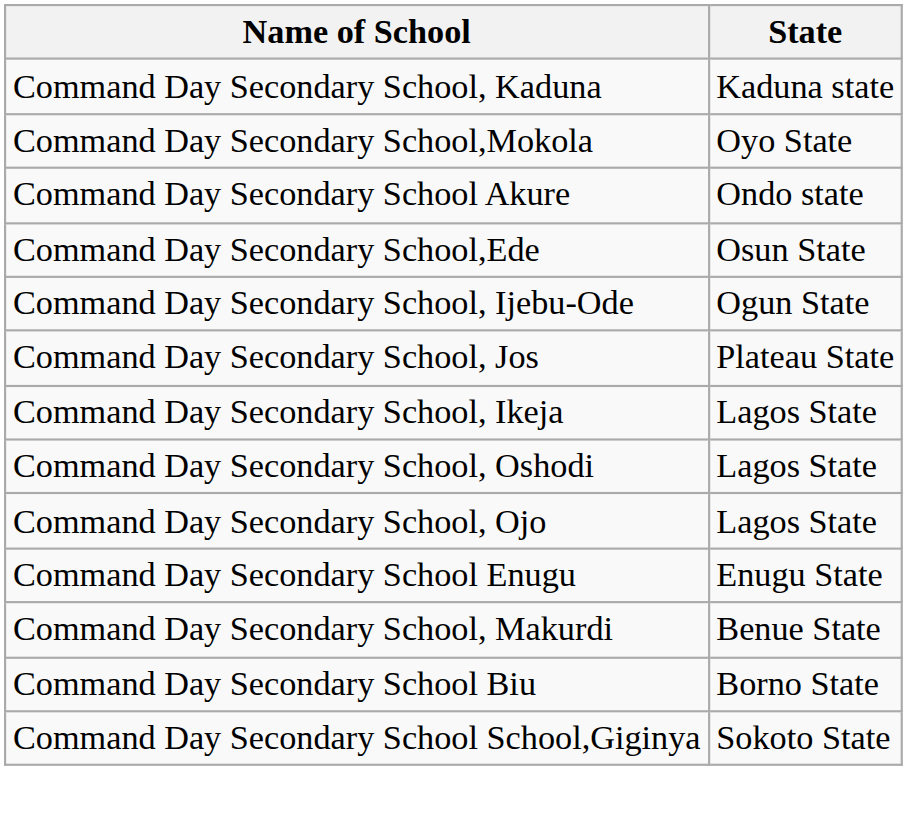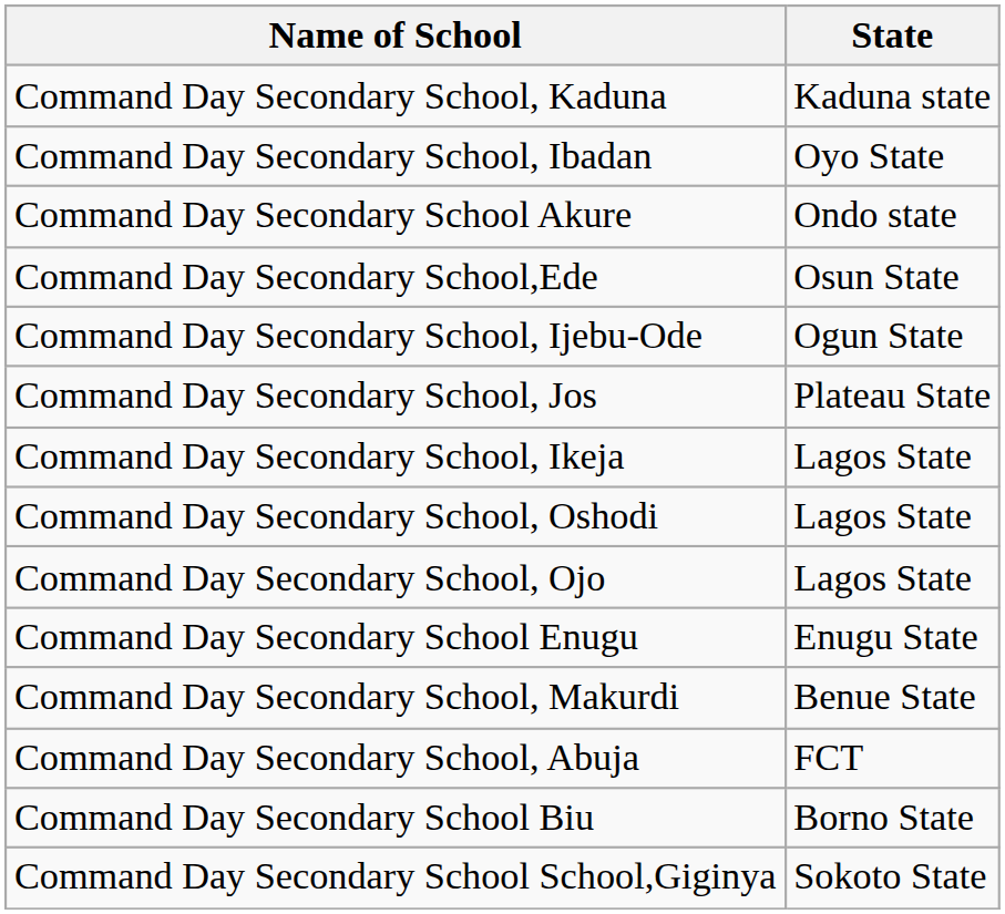+ row: Command Day Secondary School, Ibadan | Oyo State
- row: Command Day Secondary School,Mokola | Oyo State
+ row: Command Day Secondary School, Abuja | FCT
